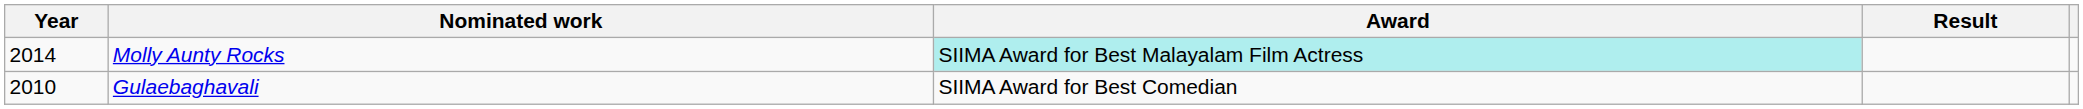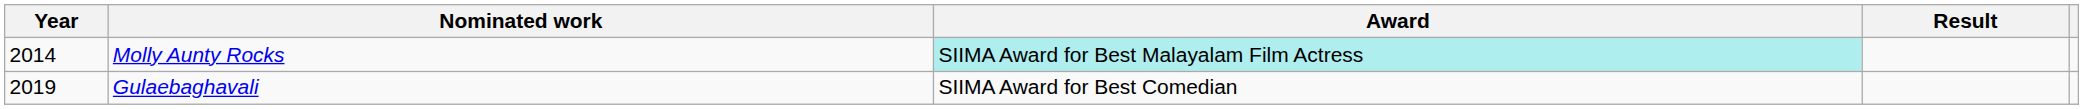Gulaebaghavali | Year: 2010 -> 2019
